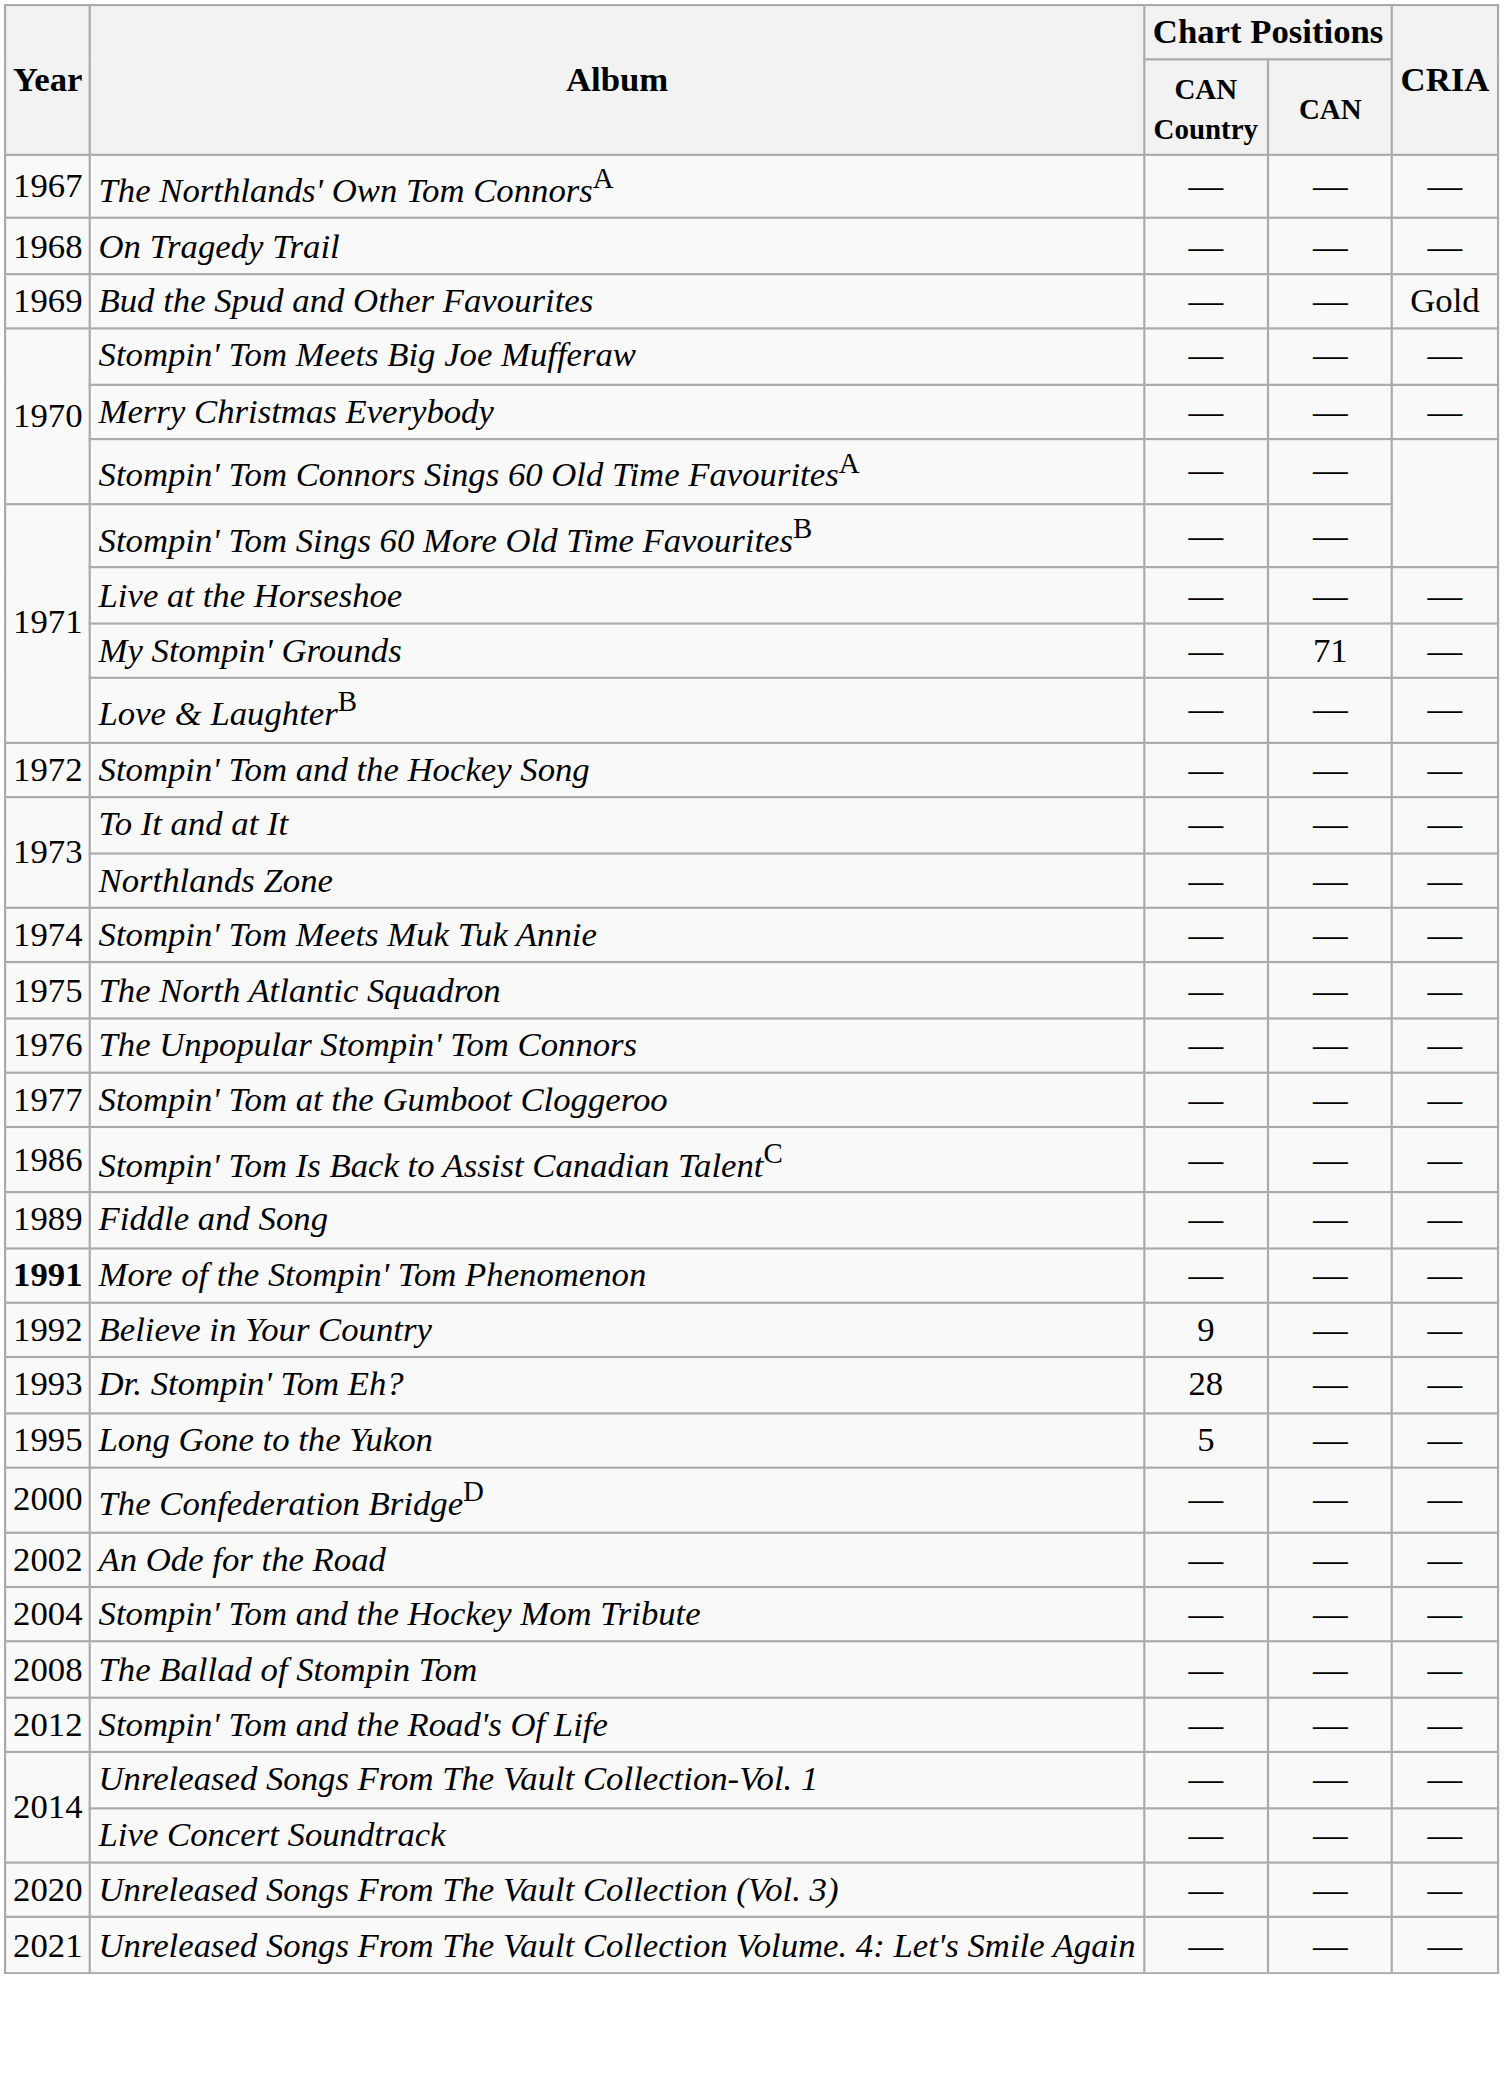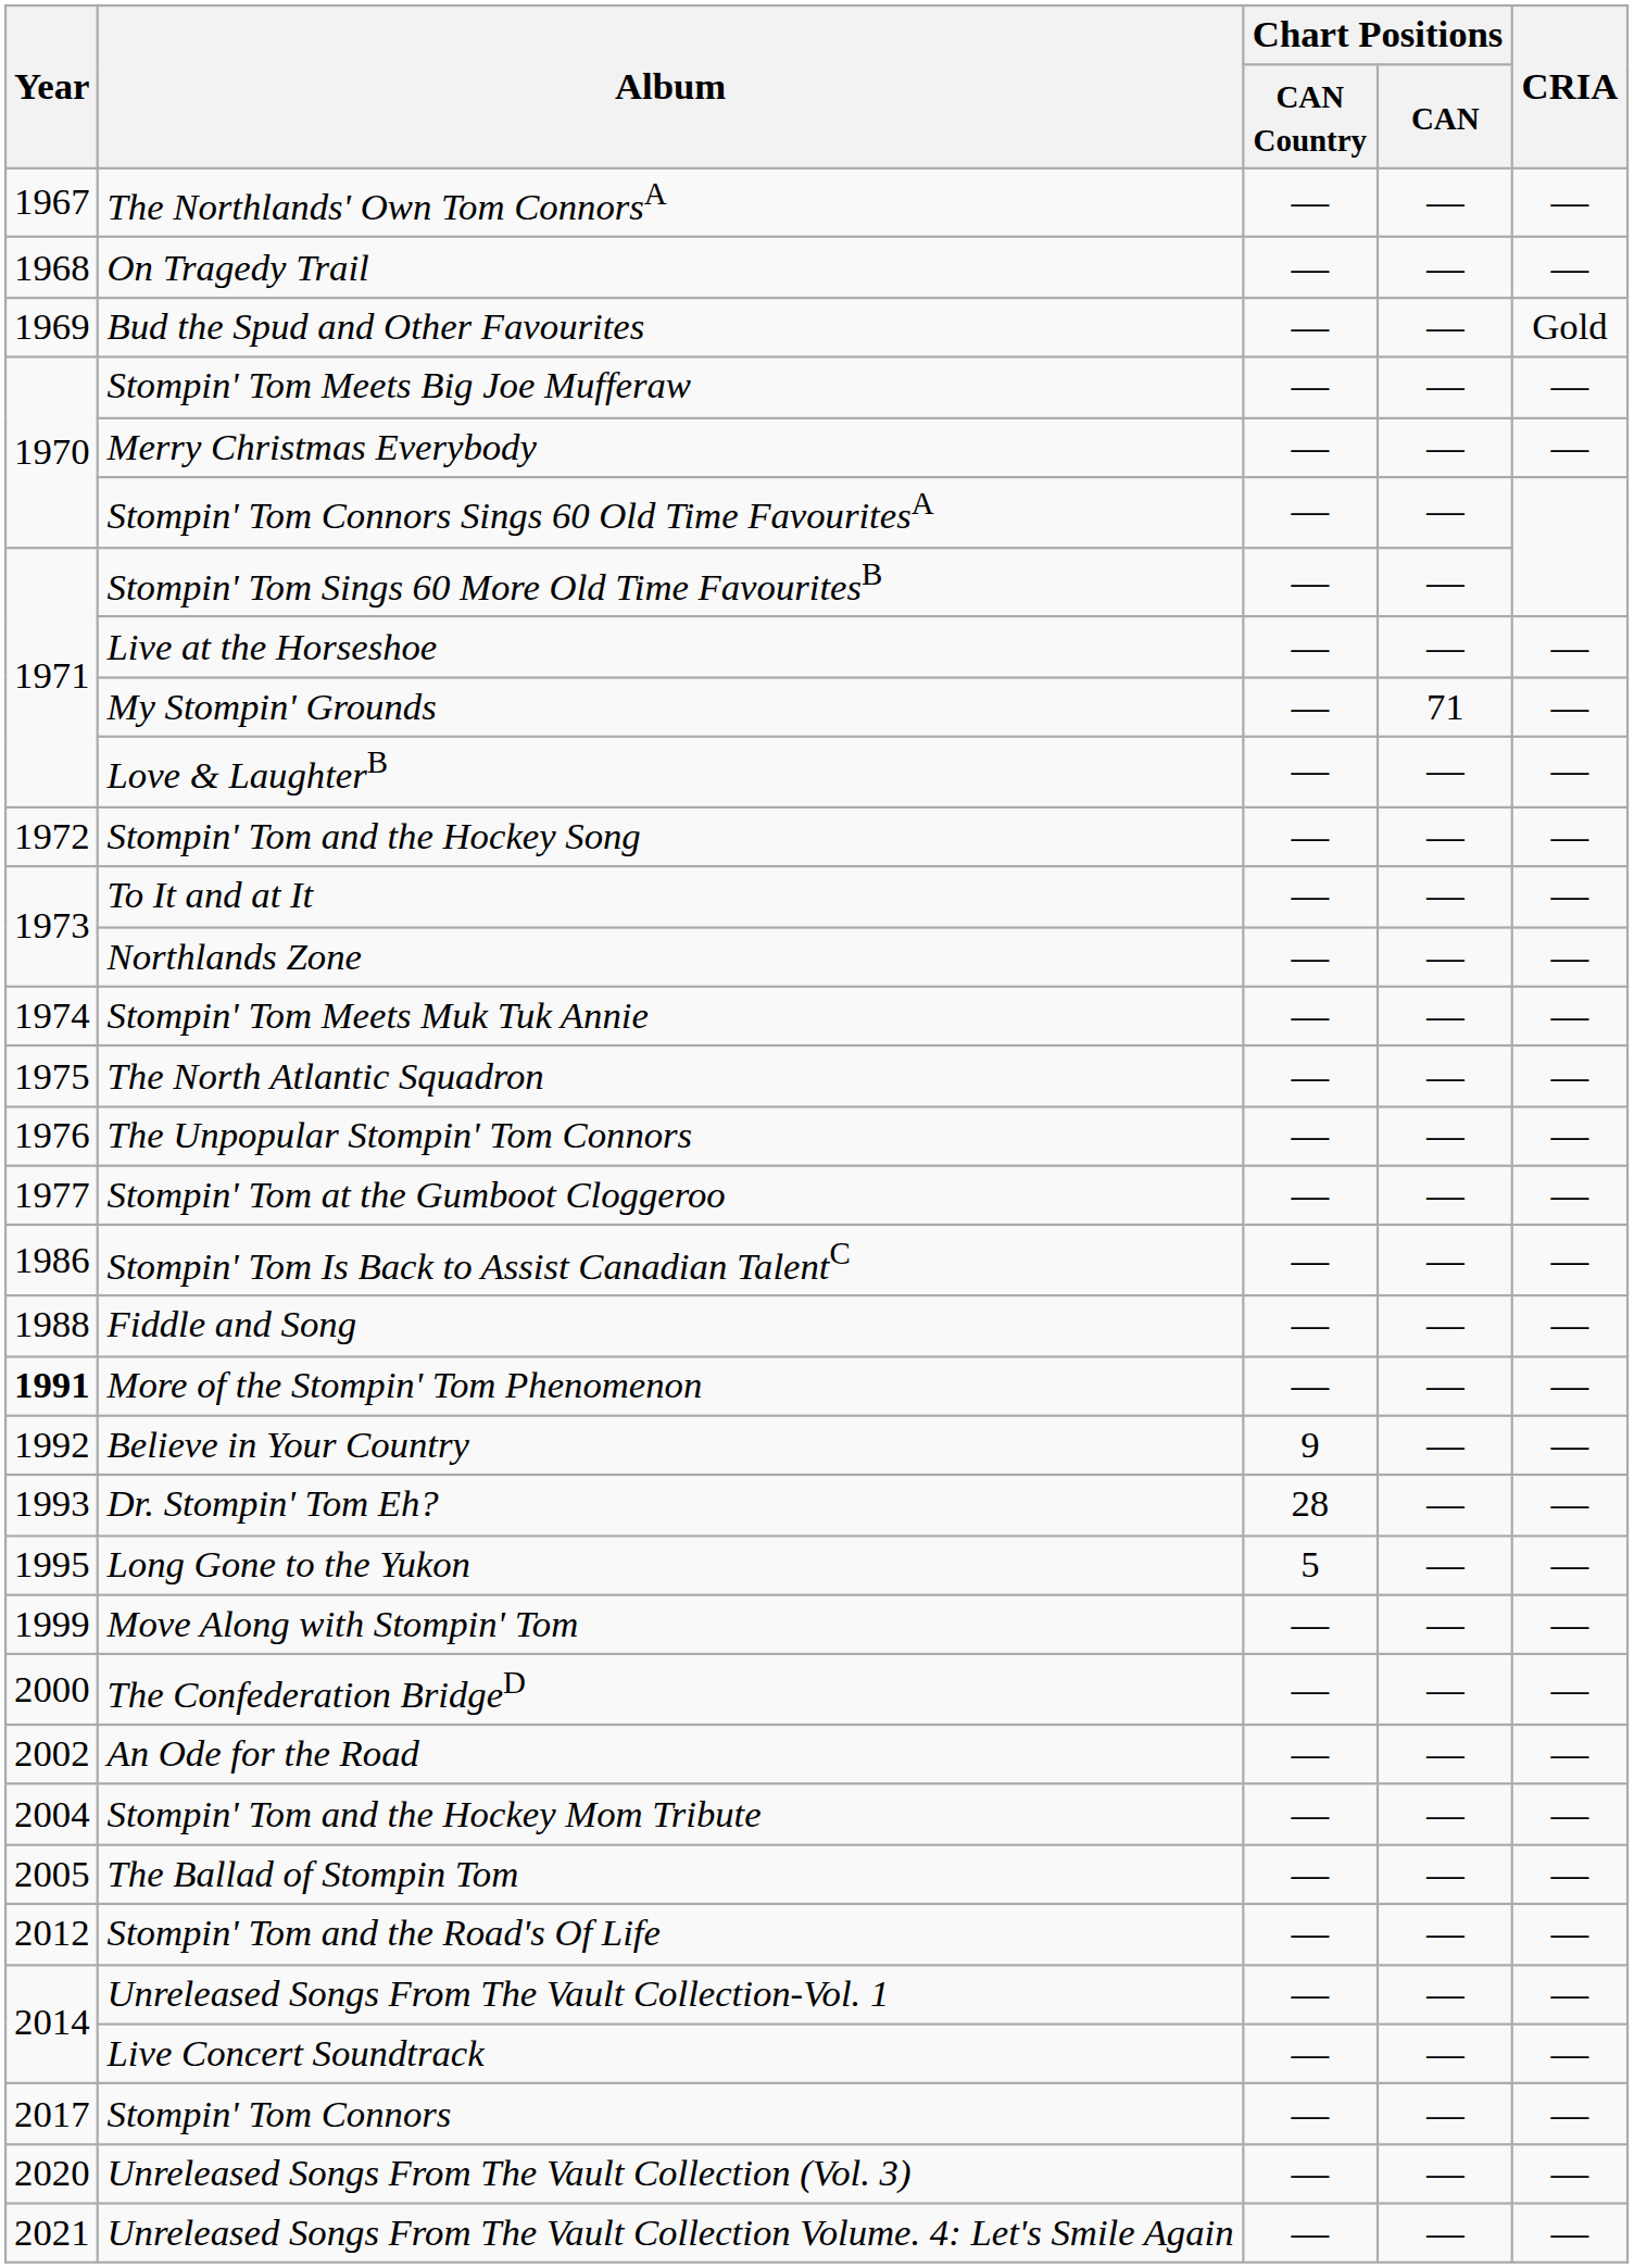Fiddle and Song | Year: 1989 -> 1988
+ row: 1999 | Move Along with Stompin' Tom | — | — | —
The Ballad of Stompin Tom | Year: 2008 -> 2005
+ row: 2017 | Stompin' Tom Connors | — | — | —
